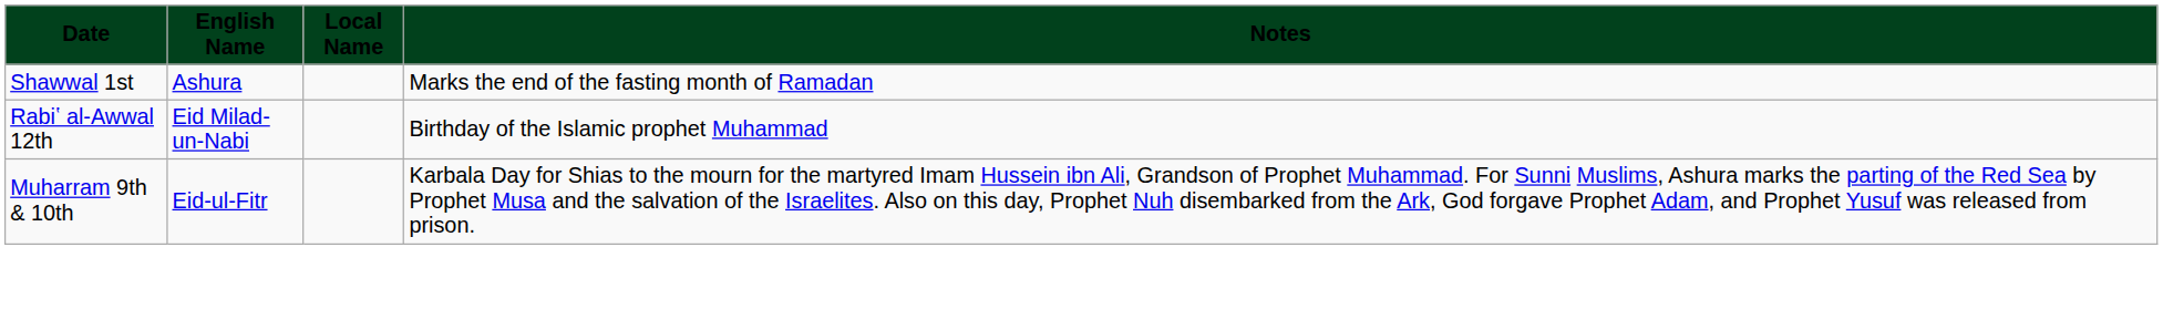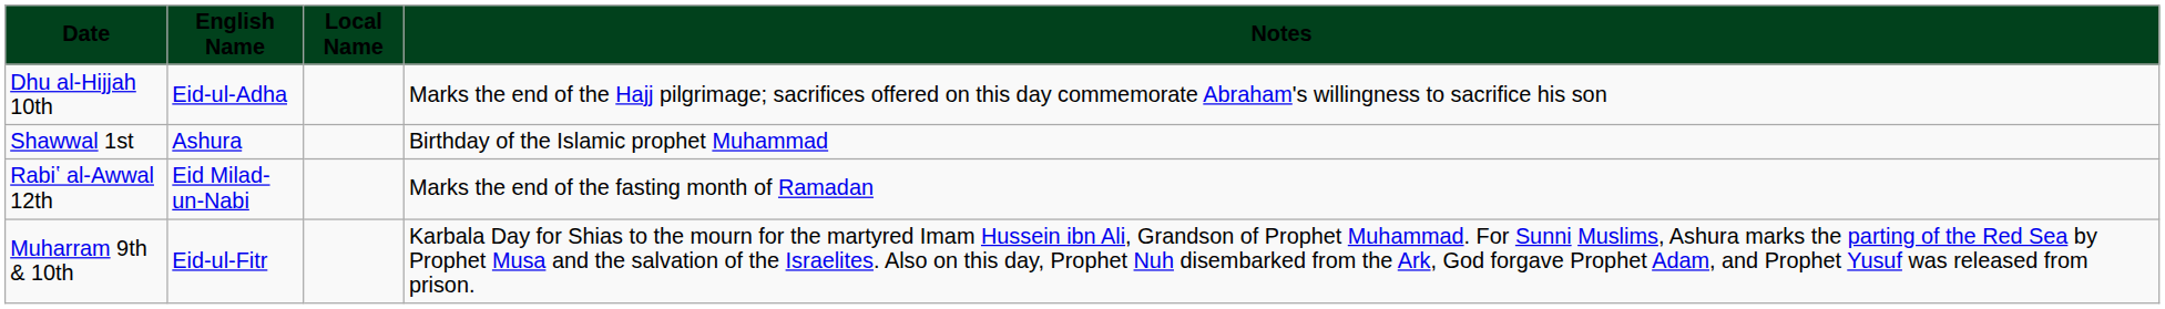+ row: Dhu al-Hijjah 10th | Eid-ul-Adha | Marks the end of the Hajj pilgrimage; sacrifices offered on this day commemorate Abraham's willingness to sacrifice his son
Shawwal 1st | Notes: Marks the end of the fasting month of Ramadan -> Birthday of the Islamic prophet Muhammad
Rabiʽ al-Awwal 12th | Notes: Birthday of the Islamic prophet Muhammad -> Marks the end of the fasting month of Ramadan
